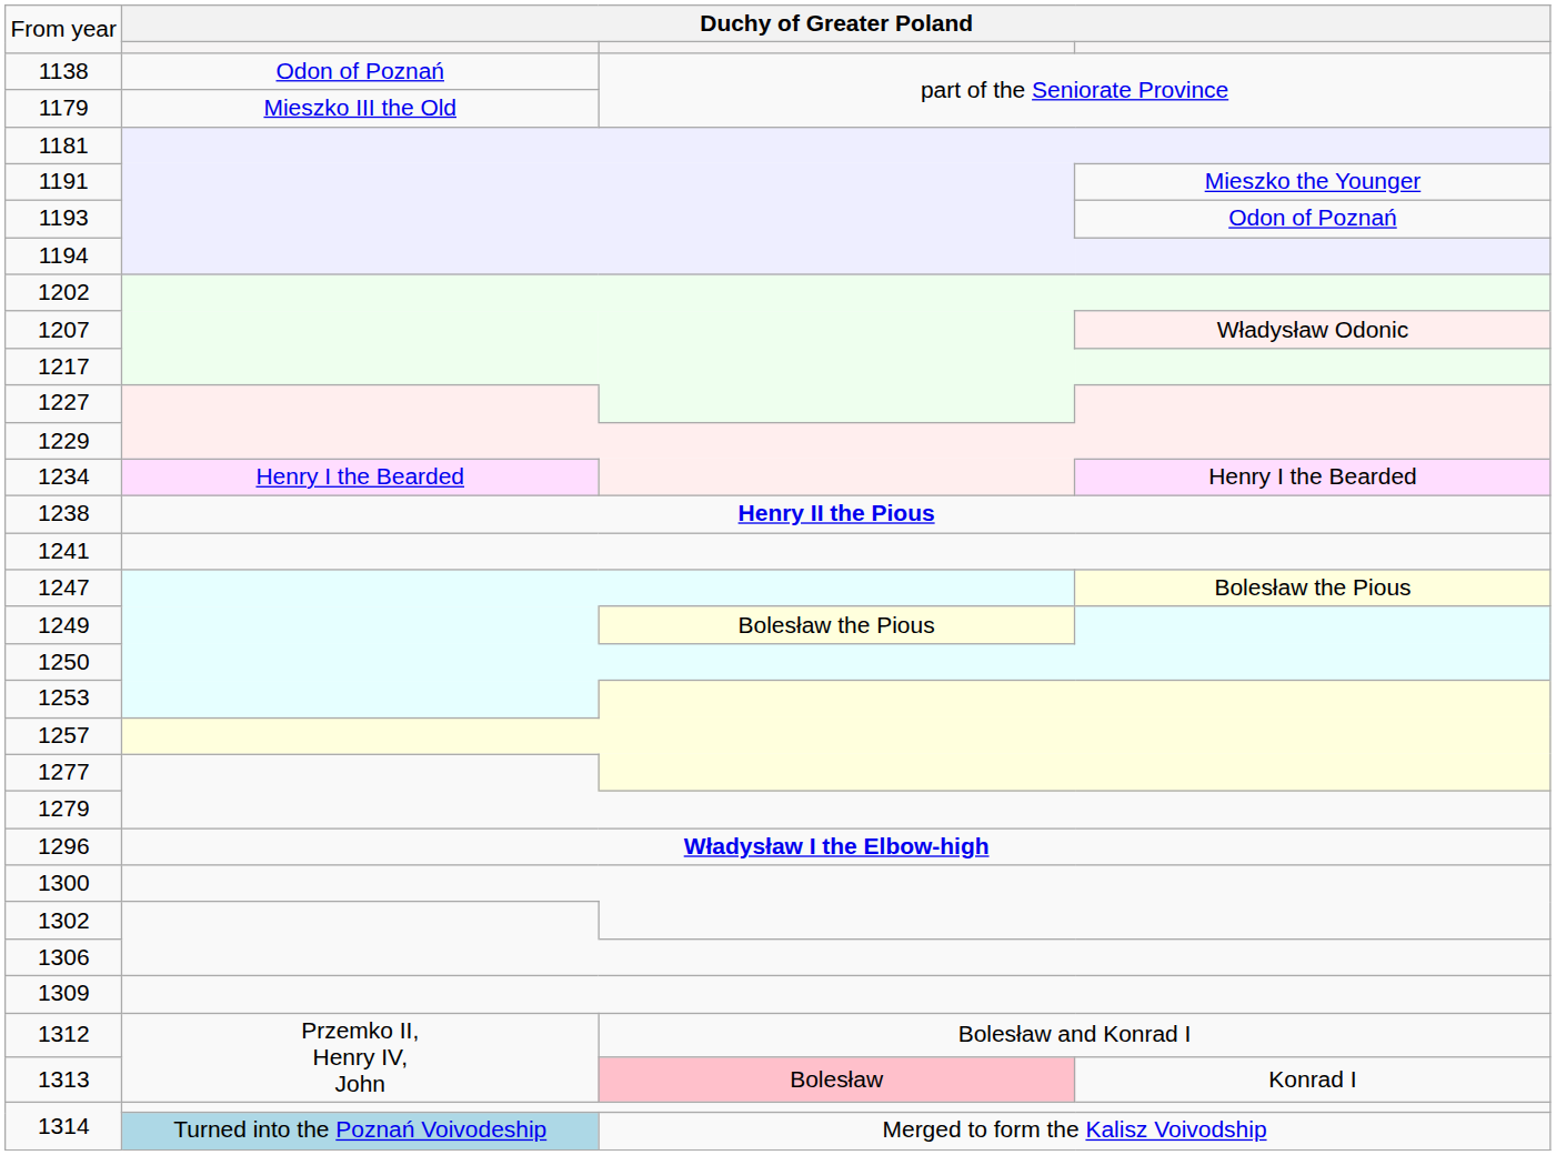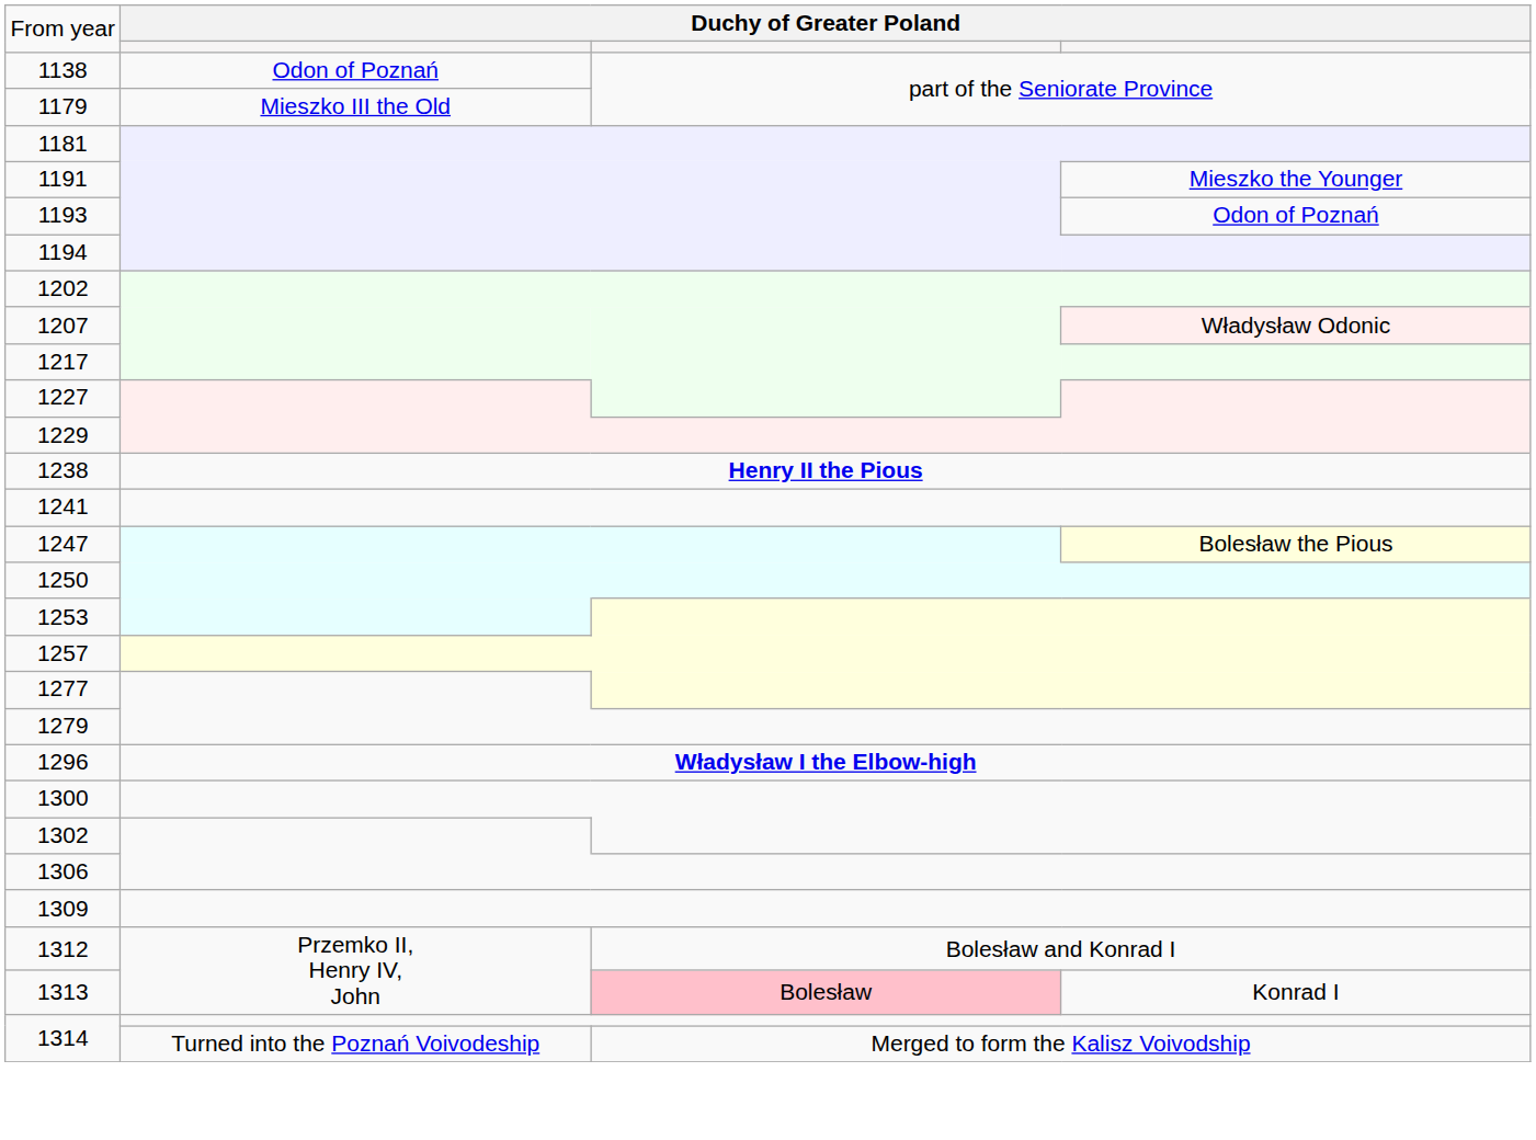- row: 1234 | Henry I the Bearded | Henry I the Bearded
- row: 1249 | Bolesław the Pious
1314 / Merged to form the Kalisz Voivodship | column 2: lightblue background -> no background
